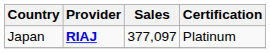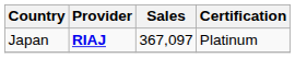Japan | Sales: 377,097 -> 367,097
